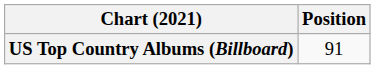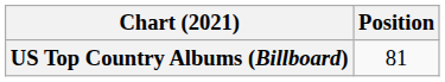US Top Country Albums (Billboard) | Position: 91 -> 81
